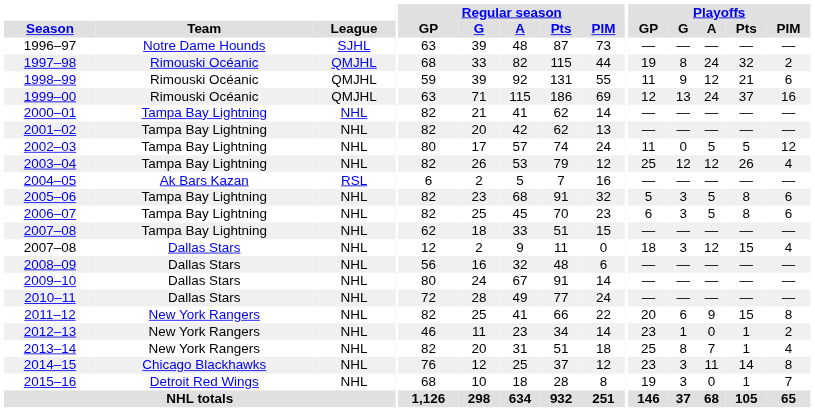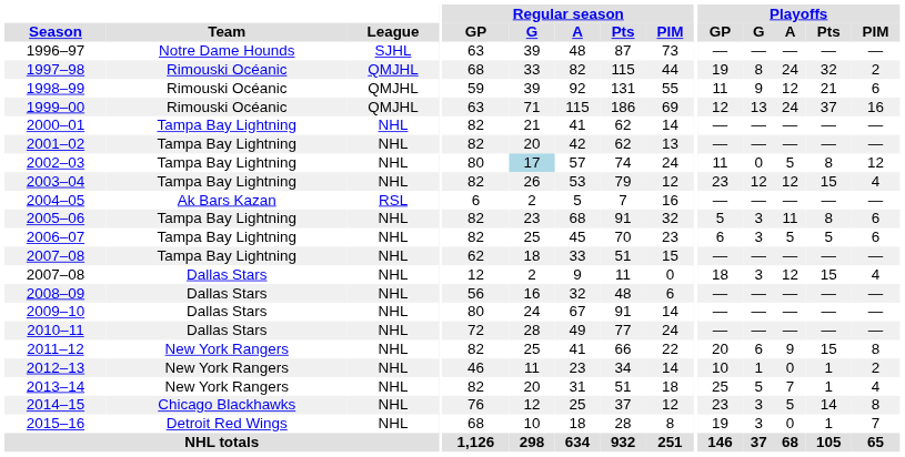2002–03 | Regular season / G: no background -> lightblue background
2002–03 | Playoffs / Pts: 5 -> 8
2003–04 | Playoffs / GP: 25 -> 23
2003–04 | Playoffs / Pts: 26 -> 15
2005–06 | Playoffs / A: 5 -> 11
2006–07 | Playoffs / Pts: 8 -> 5
2012–13 | Playoffs / GP: 23 -> 10
2013–14 | Playoffs / G: 8 -> 5
2014–15 | Playoffs / A: 11 -> 5
